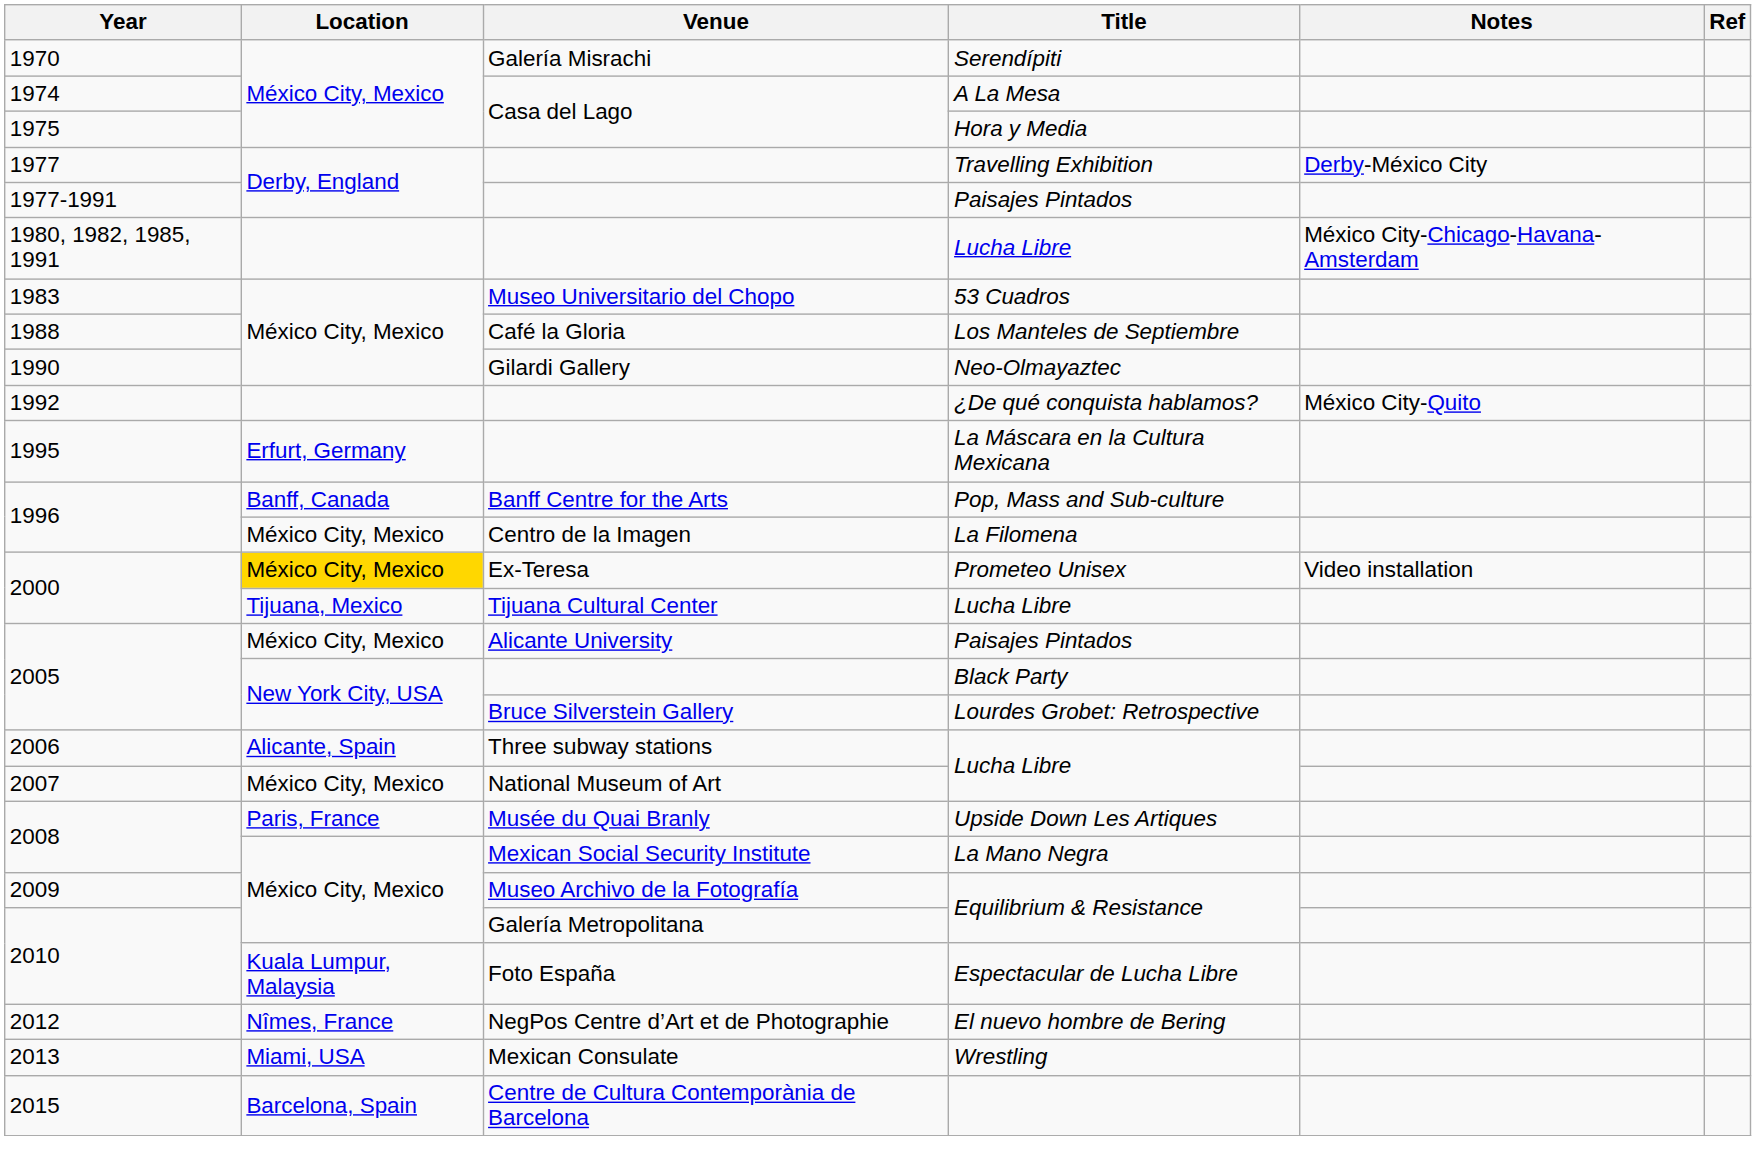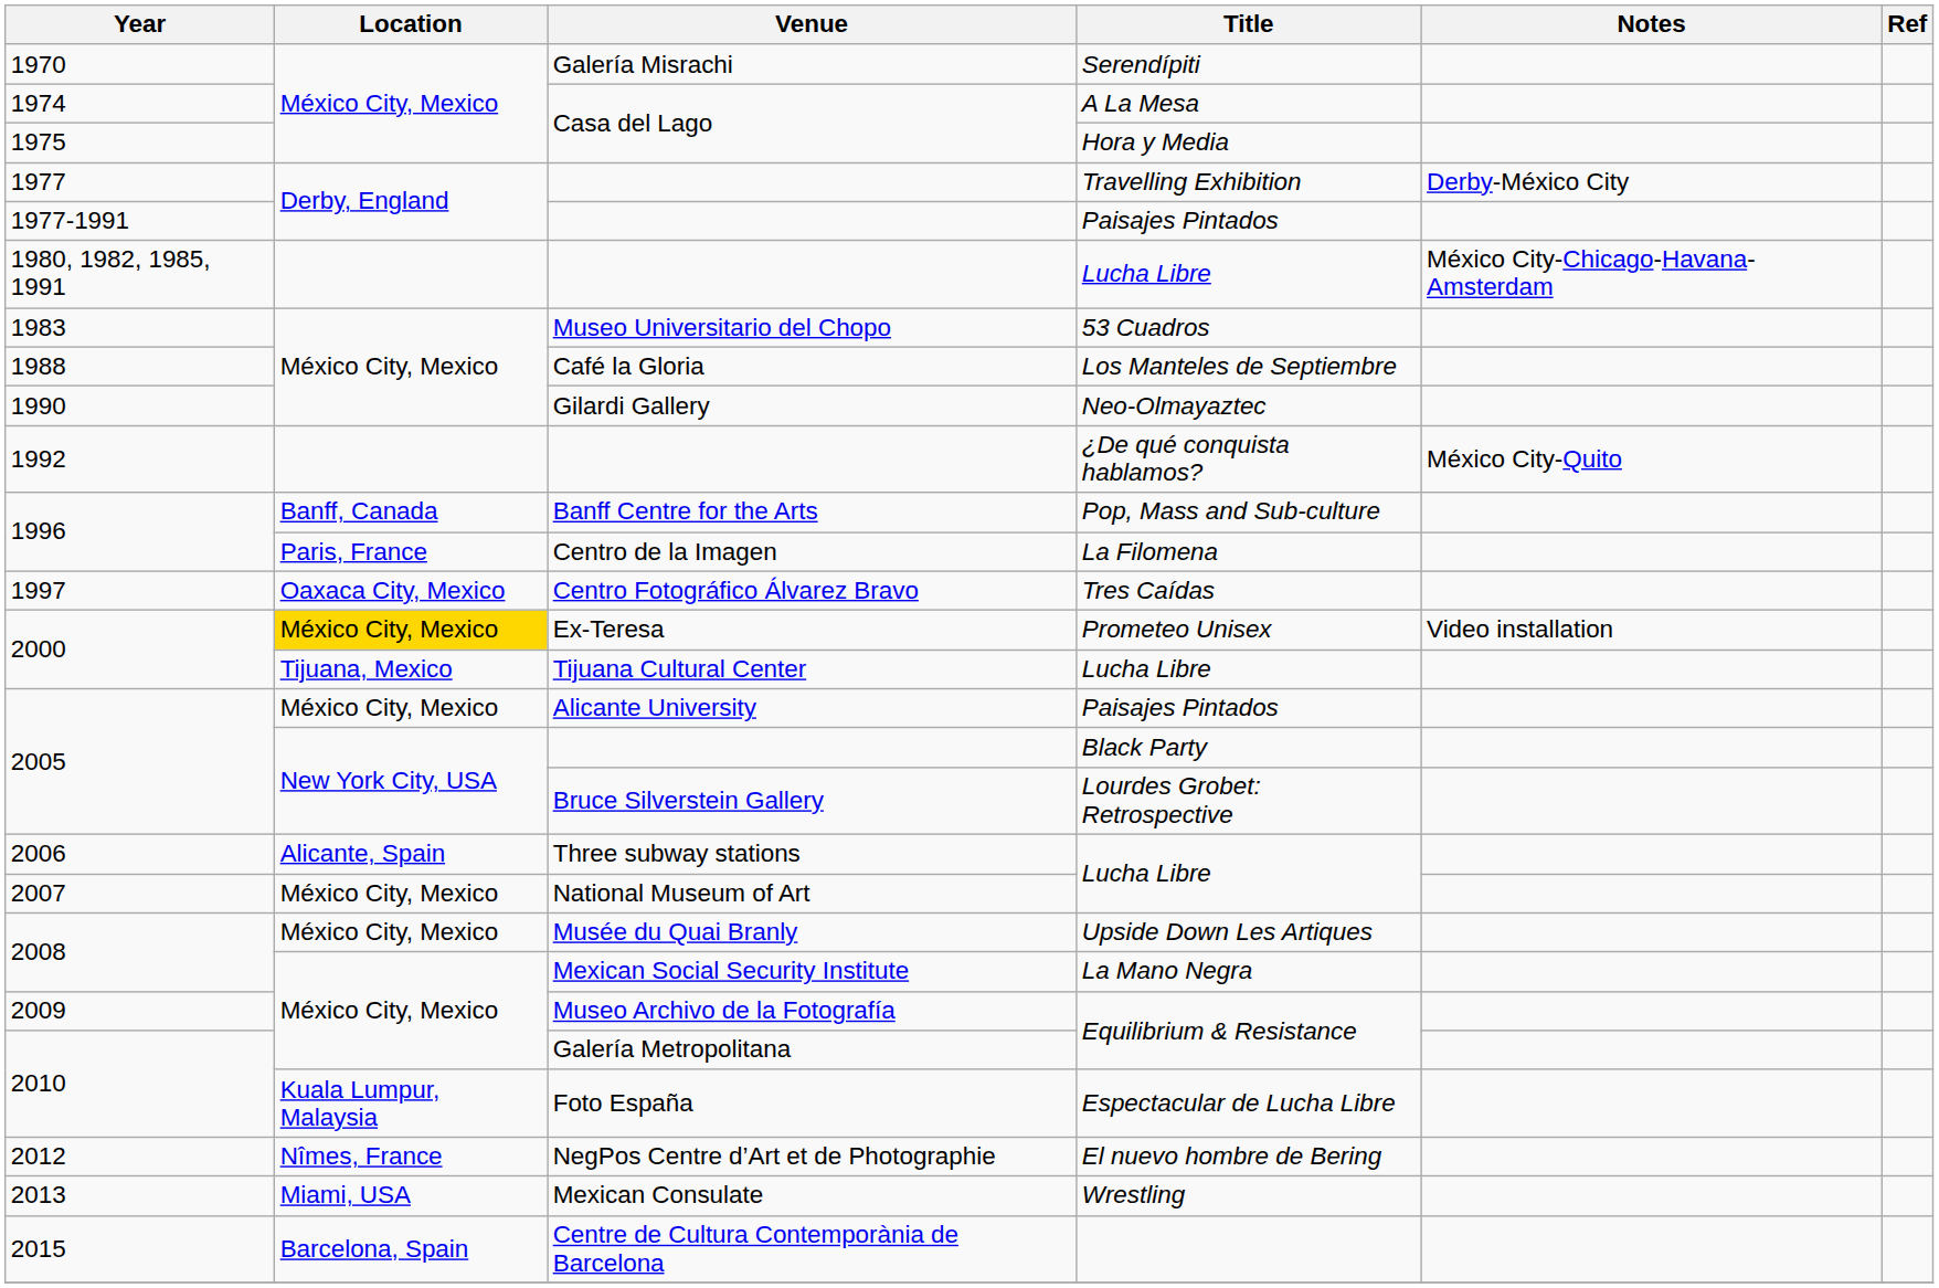- row: 1995 | Erfurt, Germany | La Máscara en la Cultura Mexicana
La Filomena | Location: México City, Mexico -> Paris, France
+ row: 1997 | Oaxaca City, Mexico | Centro Fotográfico Álvarez Bravo | Tres Caídas
Upside Down Les Artiques | Location: Paris, France -> México City, Mexico
